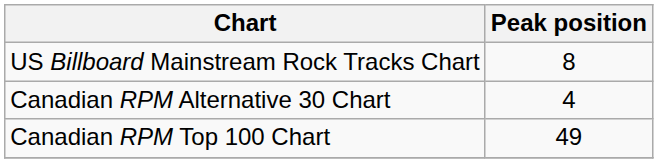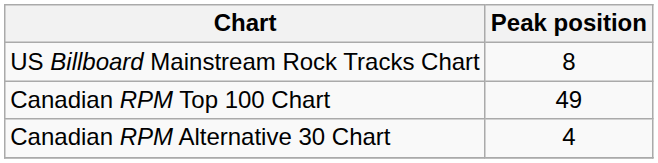rows swapped: Canadian RPM Alternative 30 Chart <-> Canadian RPM Top 100 Chart
